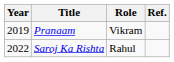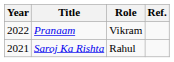Pranaam | Year: 2019 -> 2022
Saroj Ka Rishta | Year: 2022 -> 2021
